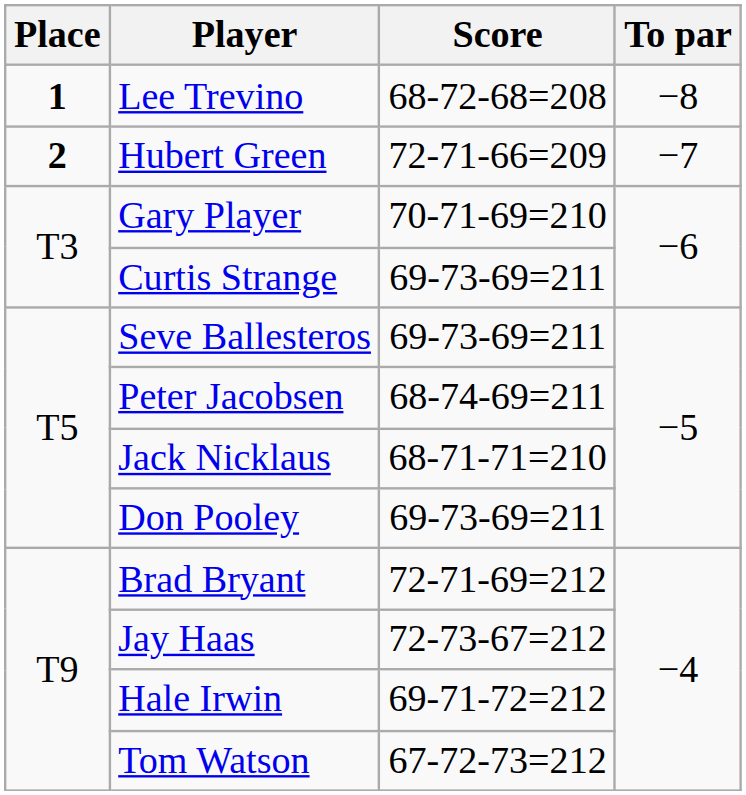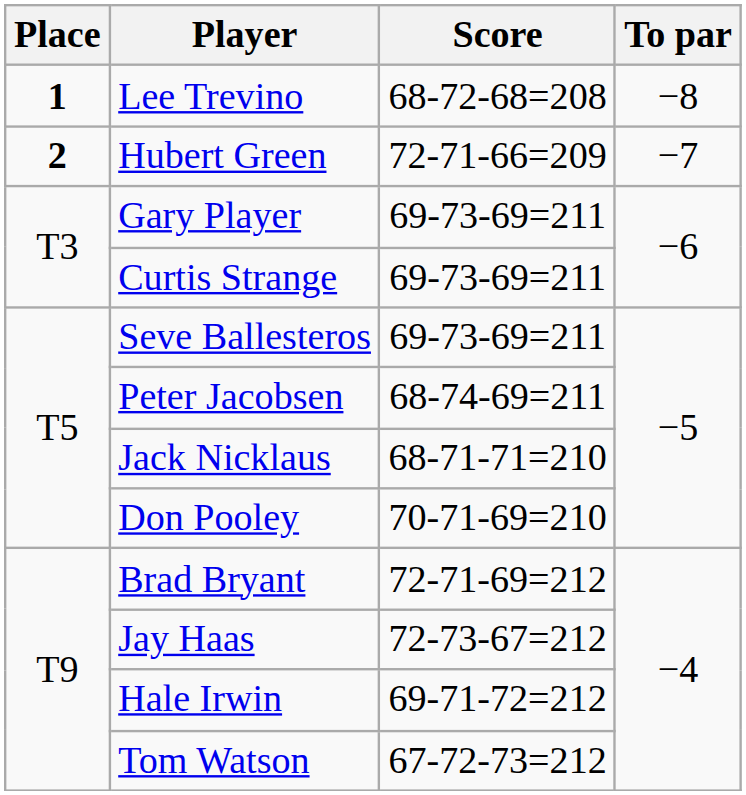Gary Player | Score: 70-71-69=210 -> 69-73-69=211
Don Pooley | Score: 69-73-69=211 -> 70-71-69=210
